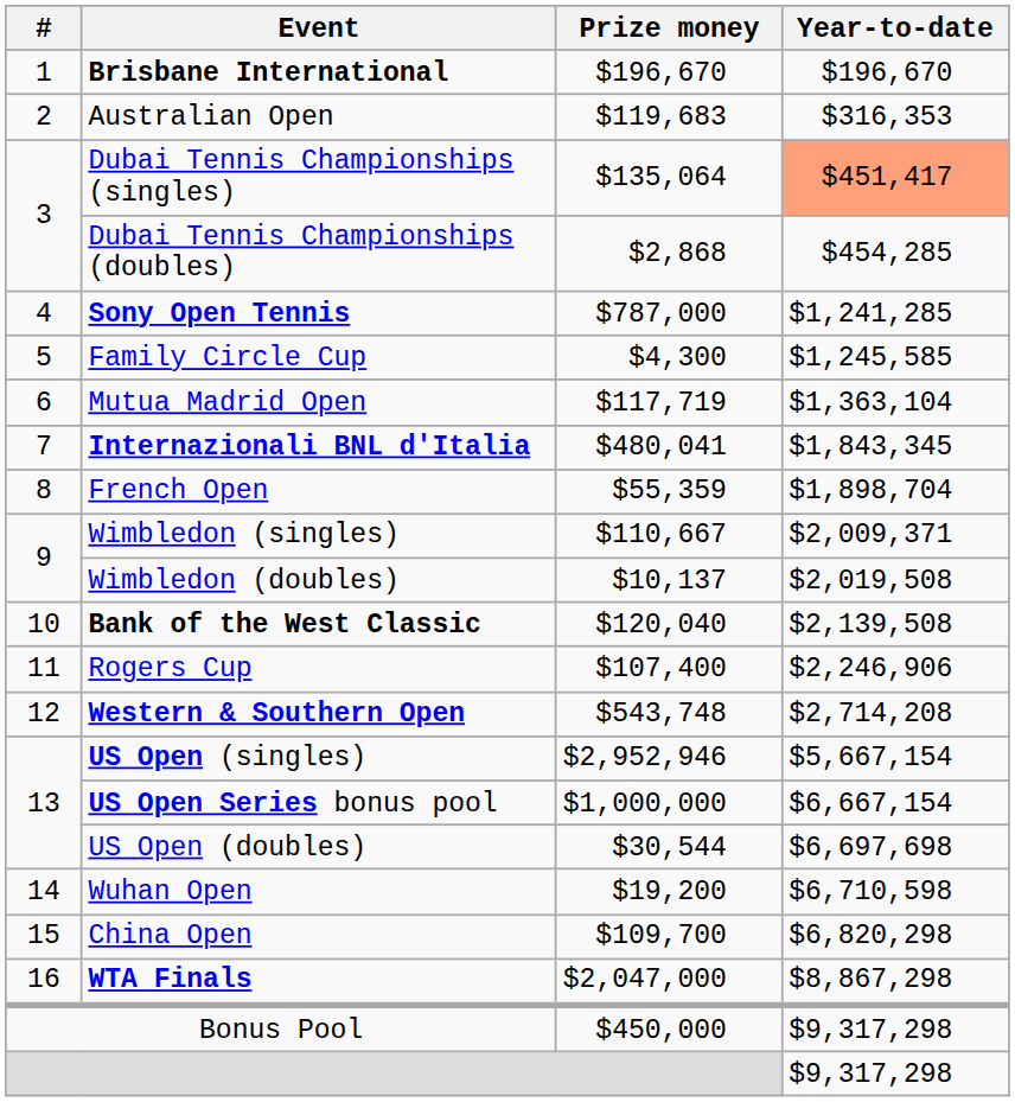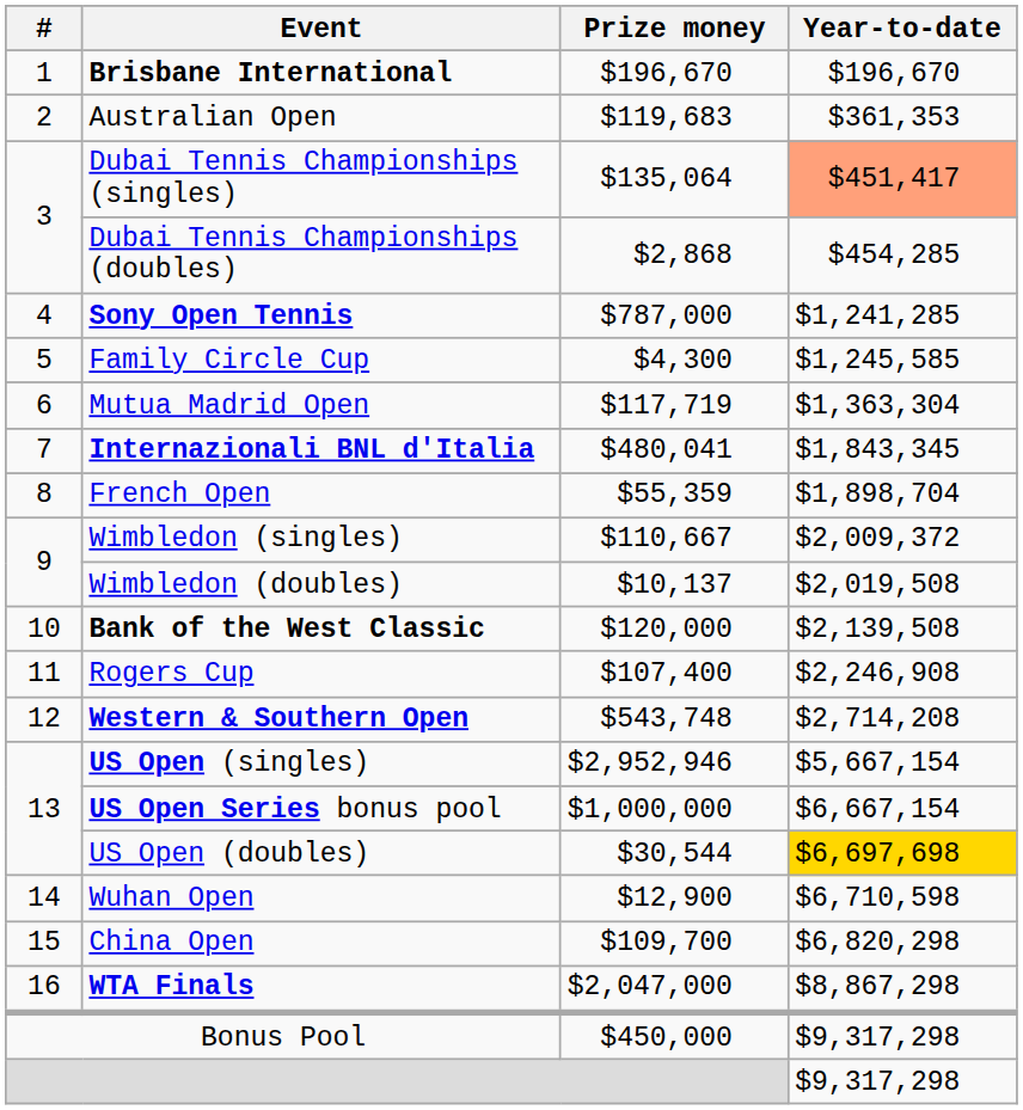Australian Open | Year-to-date: $316,353 -> $361,353
Mutua Madrid Open | Year-to-date: $1,363,104 -> $1,363,304
Wimbledon (singles) | Year-to-date: $2,009,371 -> $2,009,372
Bank of the West Classic | Prize money: $120,040 -> $120,000
Rogers Cup | Year-to-date: $2,246,906 -> $2,246,908
US Open (doubles) | Year-to-date: no background -> gold background
Wuhan Open | Prize money: $19,200 -> $12,900
